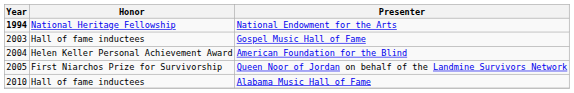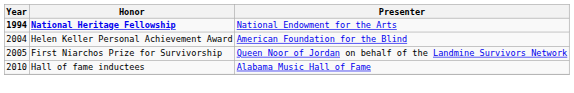National Endowment for the Arts | Honor: normal -> bold
- row: 2003 | Hall of fame inductees | Gospel Music Hall of Fame
